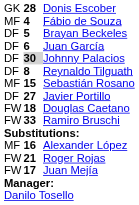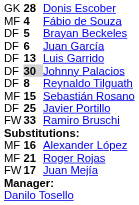+ row: DF | 13 | Luis Garrido
Javier Portillo | column 2: 27 -> 25
- row: FW | 18 | Douglas Caetano
Roger Rojas | column 1: FW -> MF
